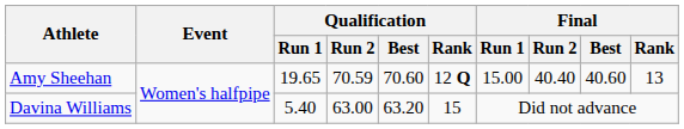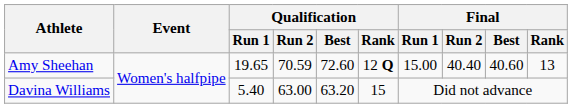Amy Sheehan | Qualification / Best: 70.60 -> 72.60
